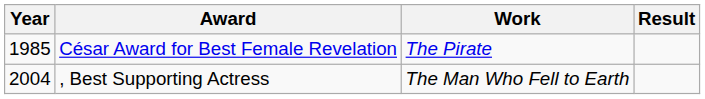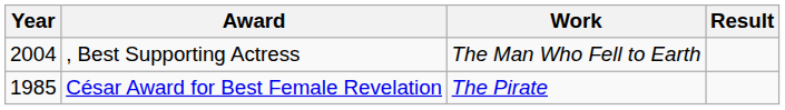rows swapped: César Award for Best Female Revelation <-> , Best Supporting Actress
